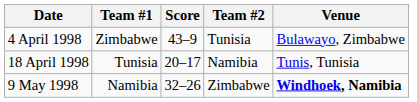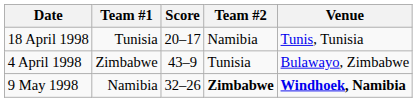rows swapped: 4 April 1998 <-> 18 April 1998
9 May 1998 | Team #2: normal -> bold
